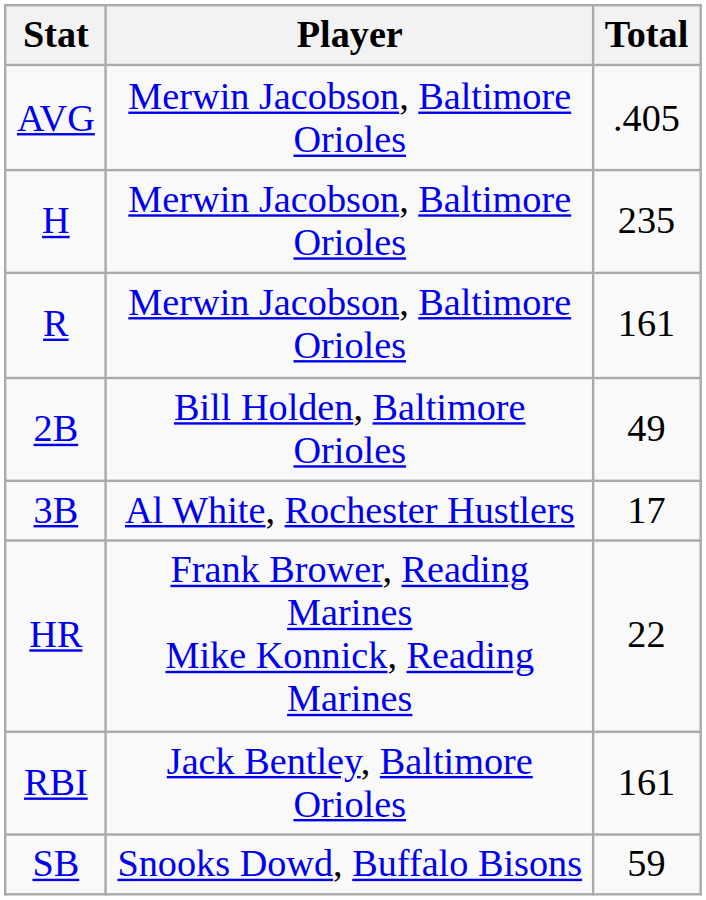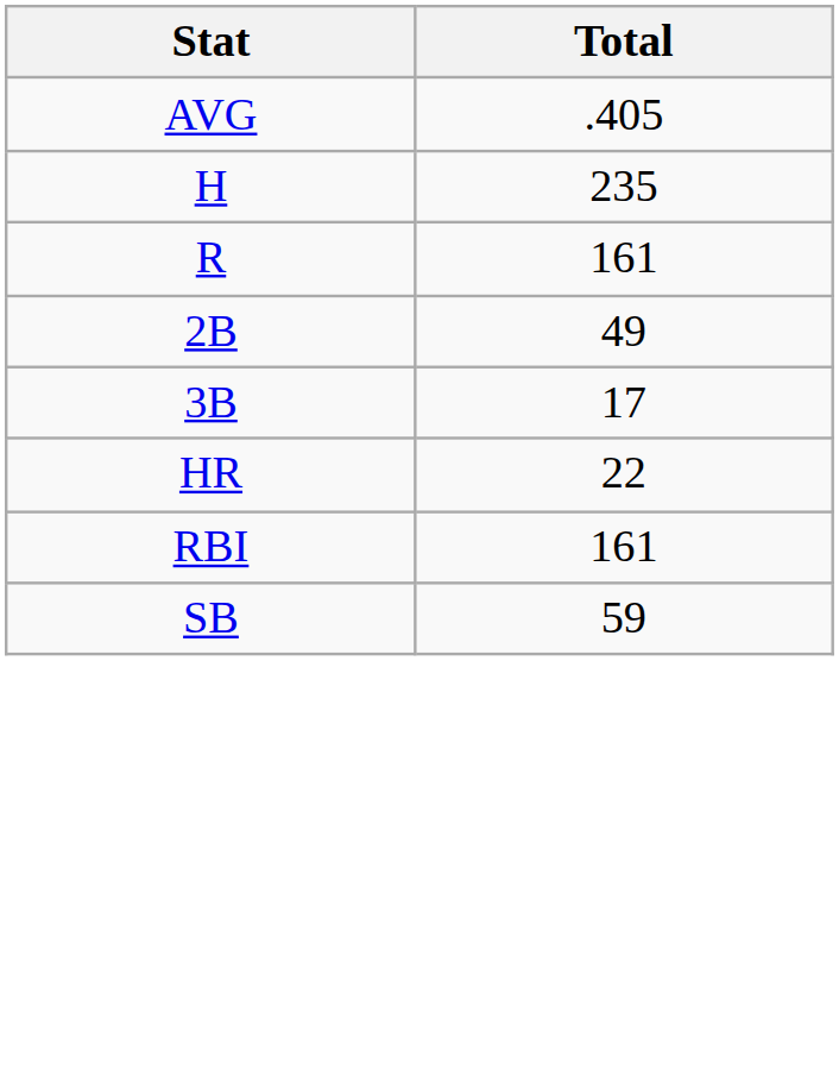- column: Player | Merwin Jacobson, Baltimore Orioles | Merwin Jacobson, Baltimore Orioles | Merwin Jacobson, Baltimore Orioles | Bill Holden, Baltimore Orioles | Al White, Rochester Hustlers | Frank Brower, Reading Marines Mike Konnick, Reading Marines | Jack Bentley, Baltimore Orioles | Snooks Dowd, Buffalo Bisons
